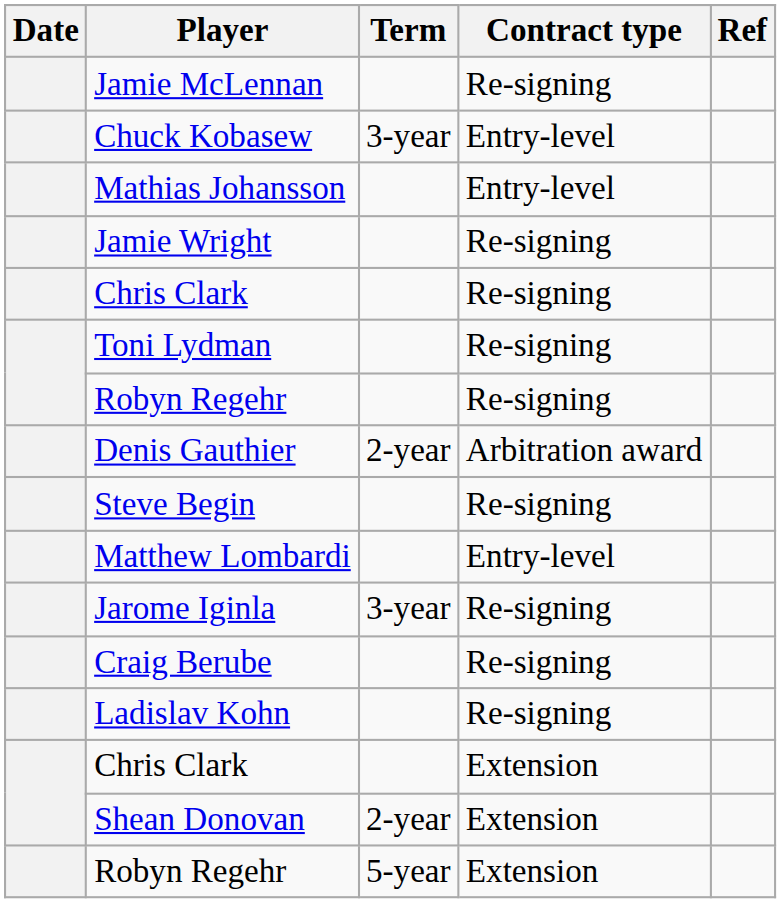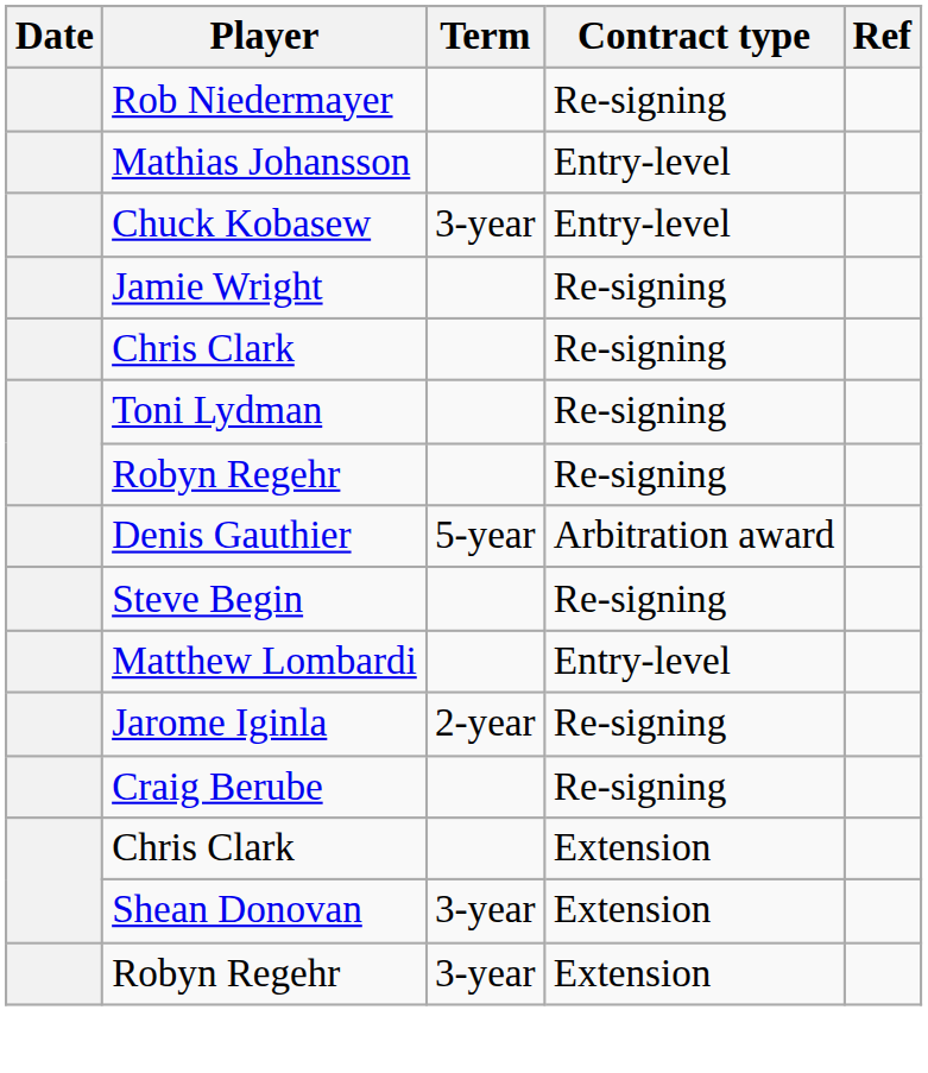+ row: Rob Niedermayer | Re-signing
- row: Jamie McLennan | Re-signing
rows swapped: Chuck Kobasew <-> Mathias Johansson
Denis Gauthier | Term: 2-year -> 5-year
Jarome Iginla | Term: 3-year -> 2-year
- row: Ladislav Kohn | Re-signing
Shean Donovan | Term: 2-year -> 3-year
Robyn Regehr / Extension | Term: 5-year -> 3-year
